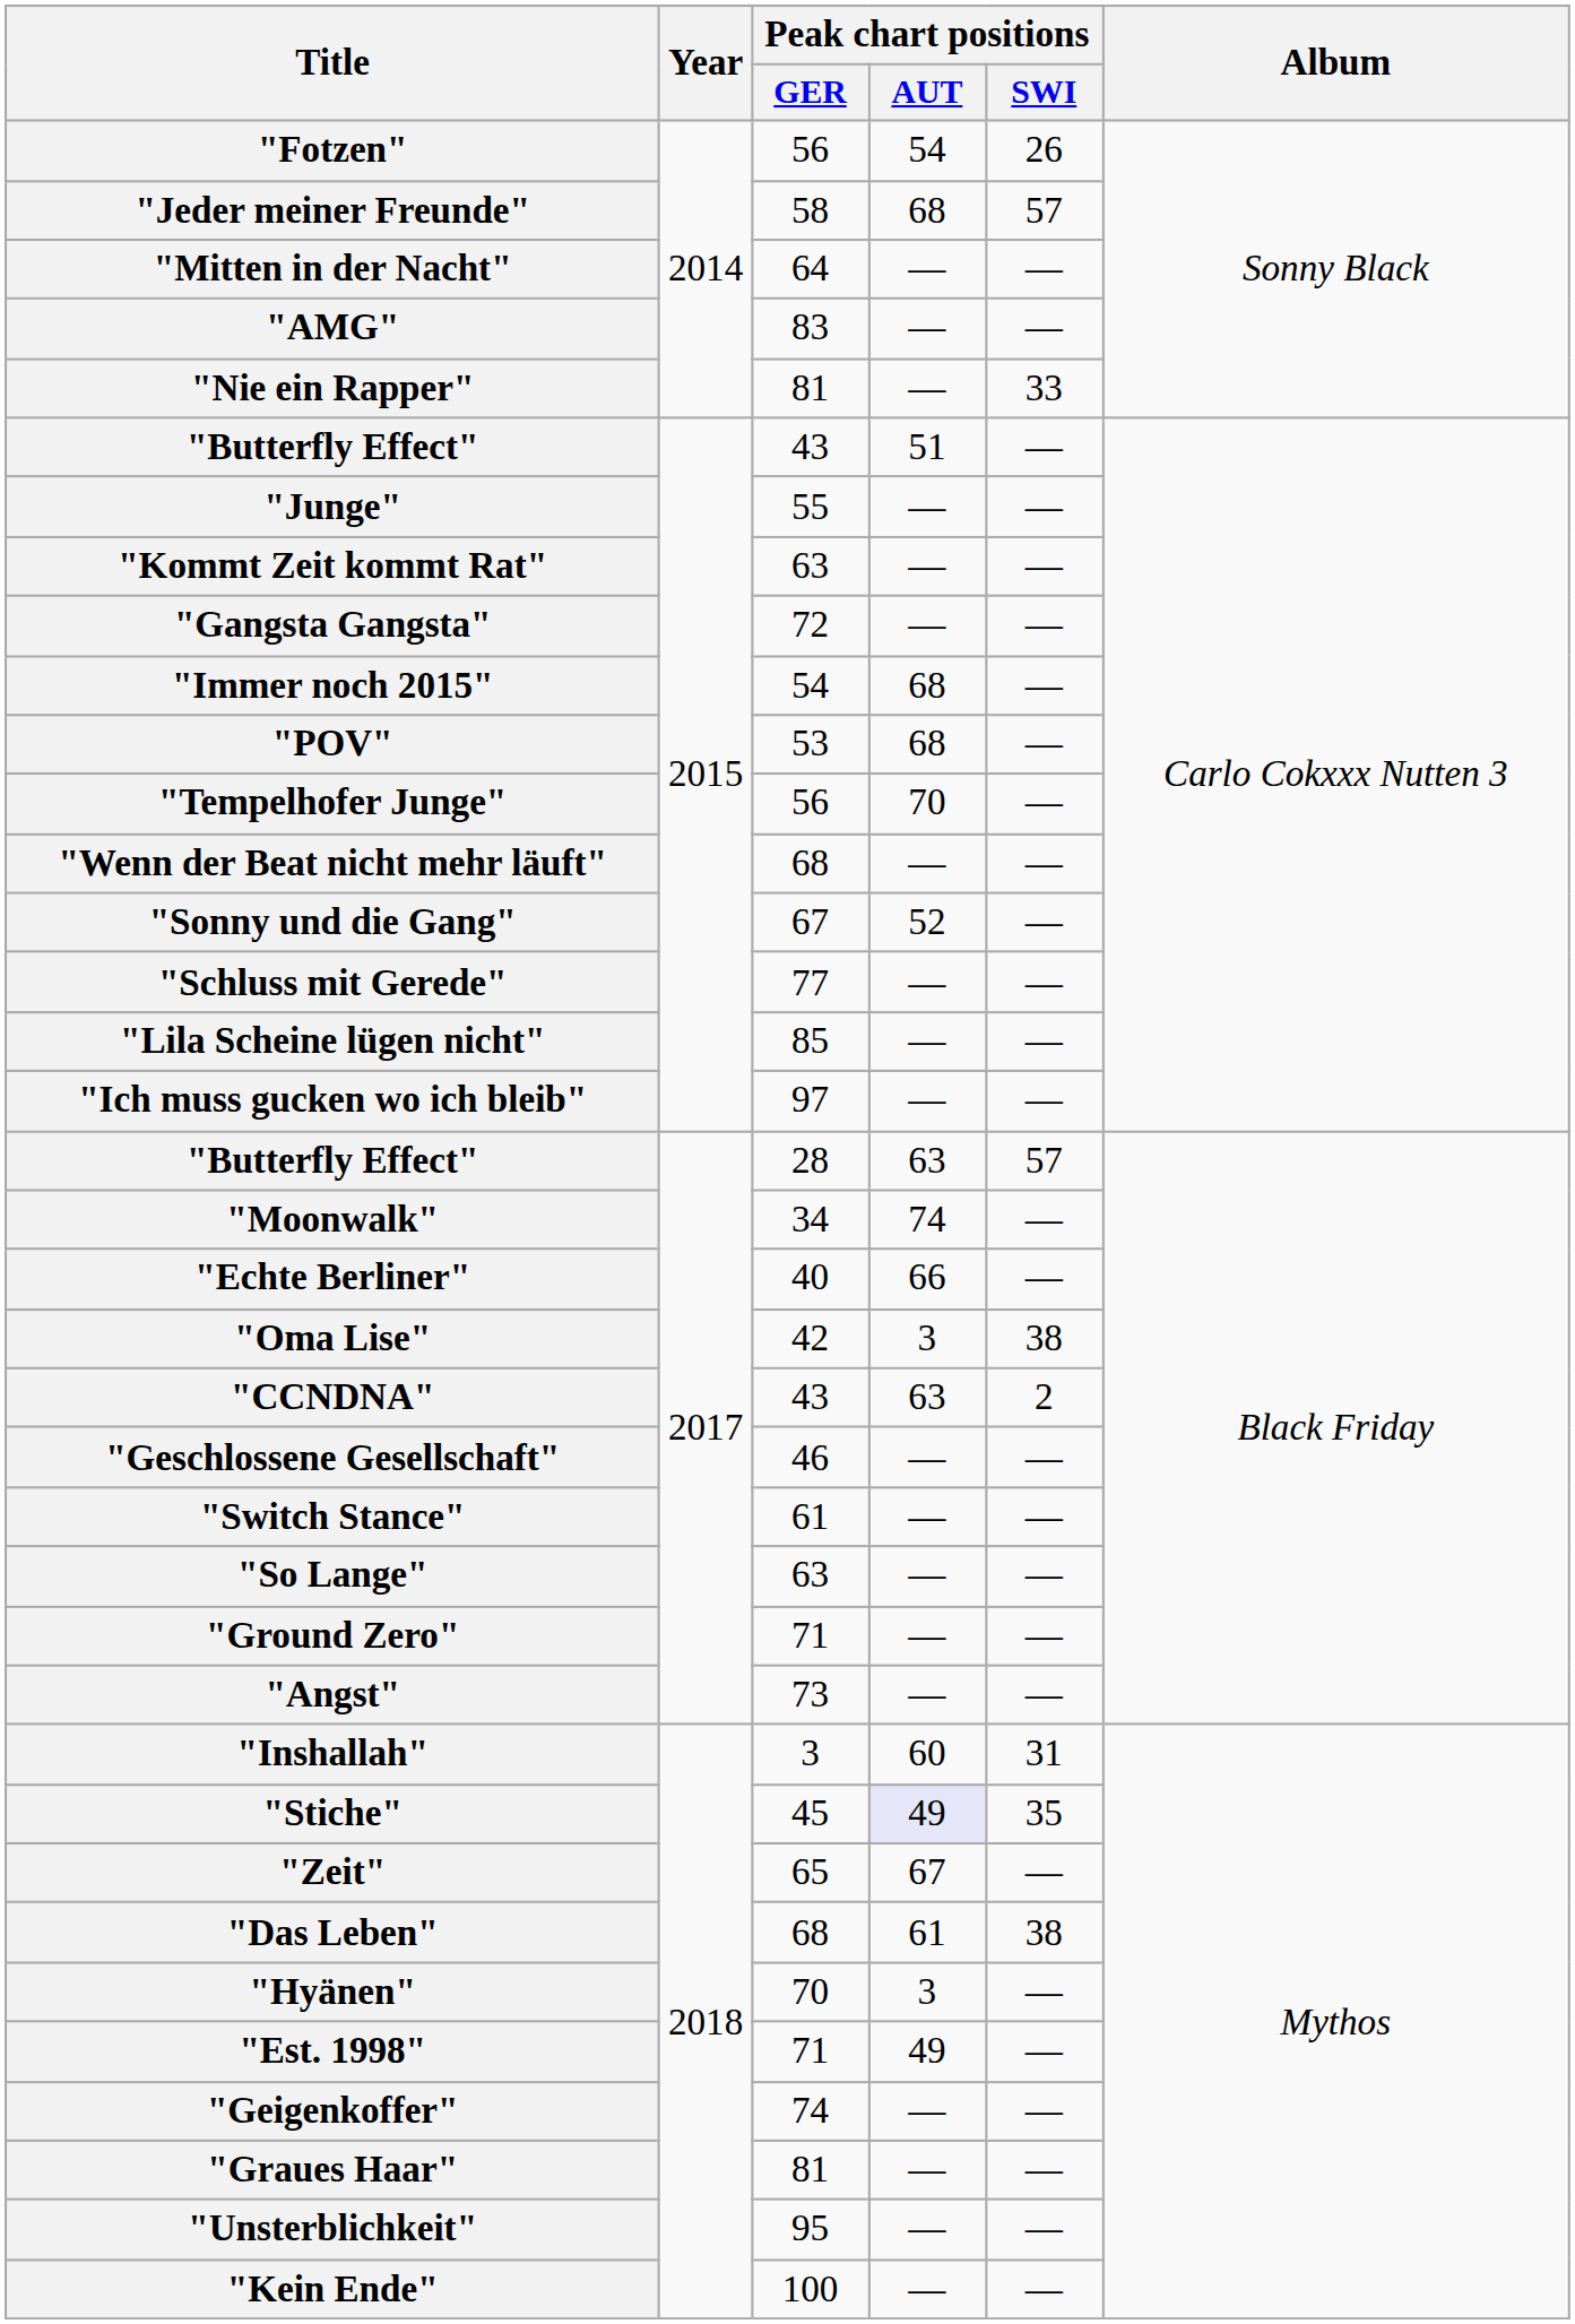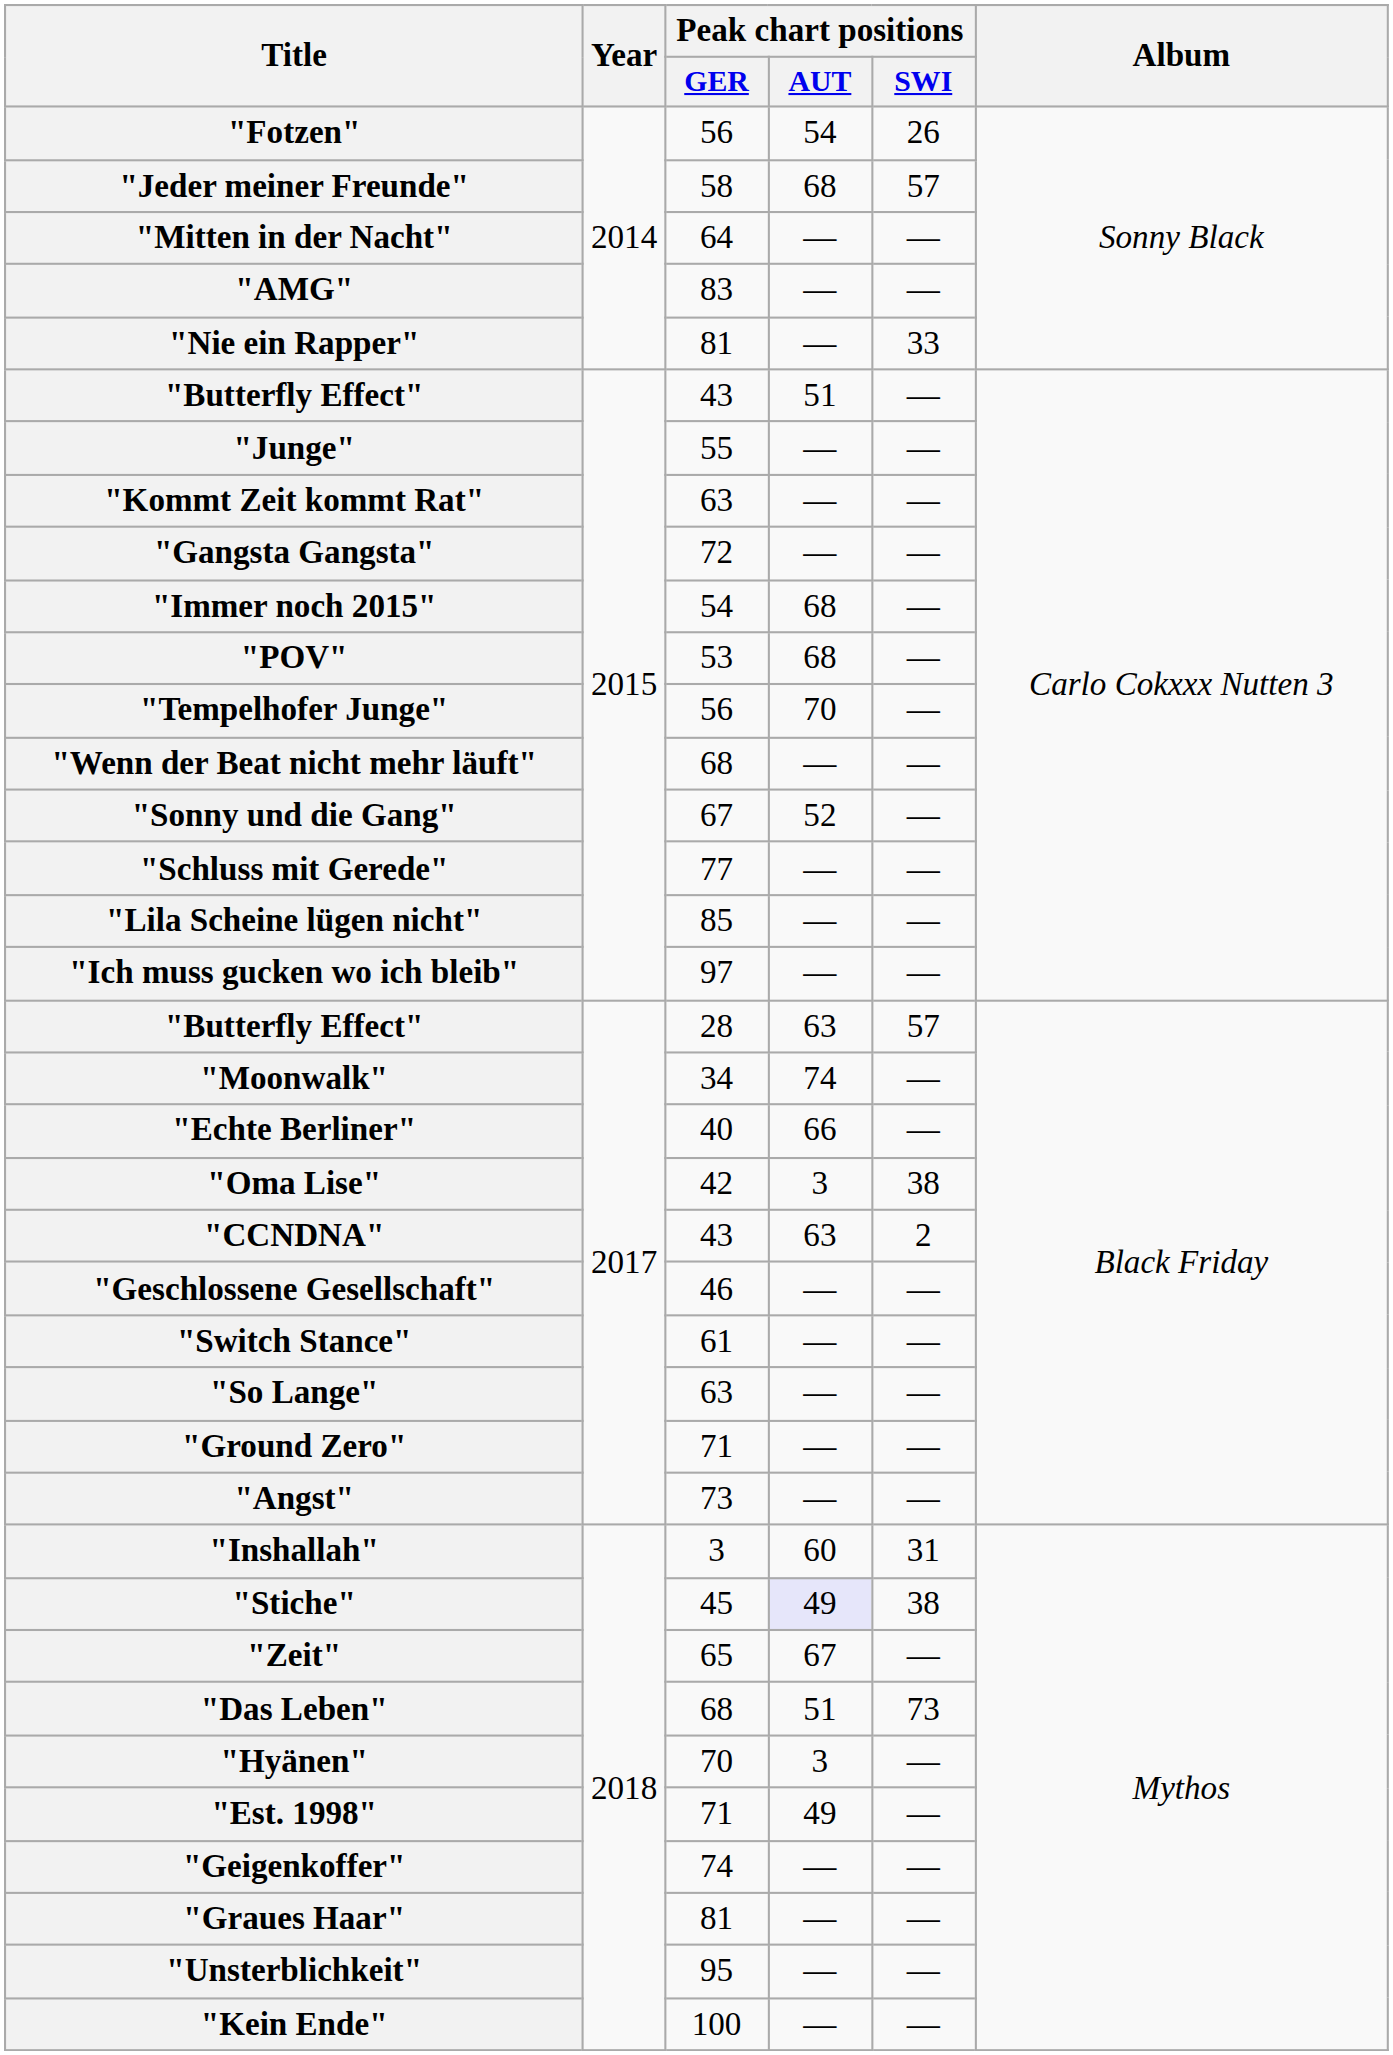"Stiche" | Peak chart positions / SWI: 35 -> 38
"Das Leben" | Peak chart positions / AUT: 61 -> 51
"Das Leben" | Peak chart positions / SWI: 38 -> 73
